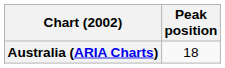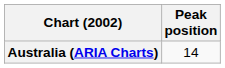Australia (ARIA Charts) | Peak position: 18 -> 14
